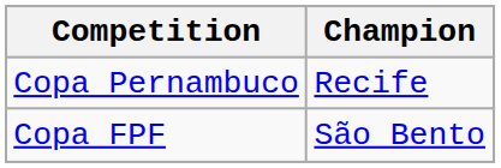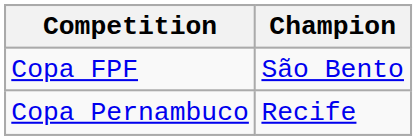rows swapped: Copa FPF <-> Copa Pernambuco
